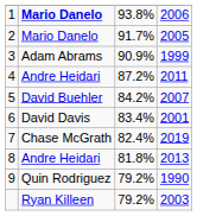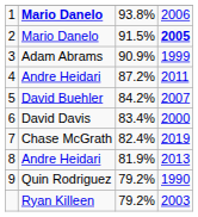2 | column 3: 91.7% -> 91.5%
2 | column 4: normal -> bold
6 | column 4: 2001 -> 2000
8 | column 3: 81.8% -> 81.9%
